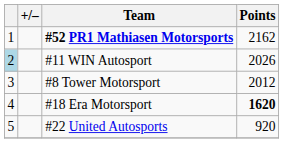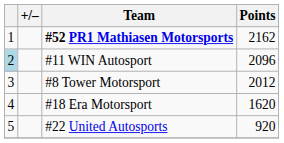#11 WIN Autosport | Points: 2026 -> 2096
#18 Era Motorsport | Points: bold -> normal
